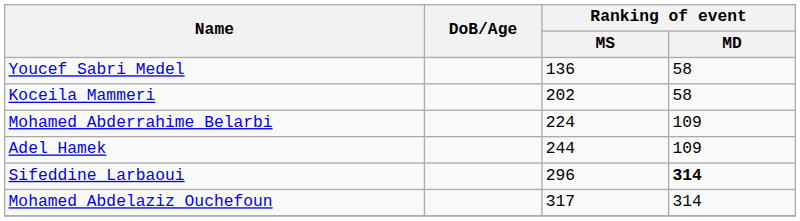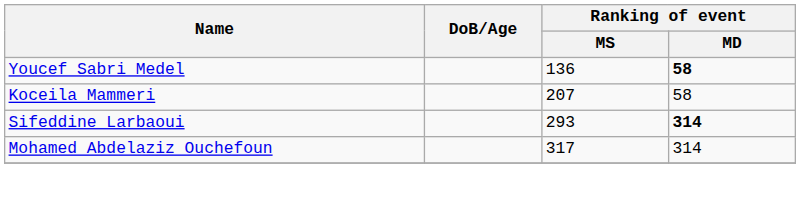Youcef Sabri Medel | Ranking of event / MD: normal -> bold
Koceila Mammeri | Ranking of event / MS: 202 -> 207
- row: Mohamed Abderrahime Belarbi | 224 | 109
- row: Adel Hamek | 244 | 109
Sifeddine Larbaoui | Ranking of event / MS: 296 -> 293
